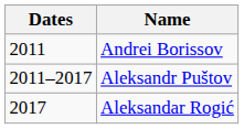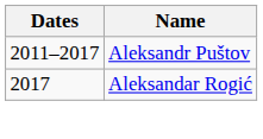- row: 2011 | Andrei Borissov
